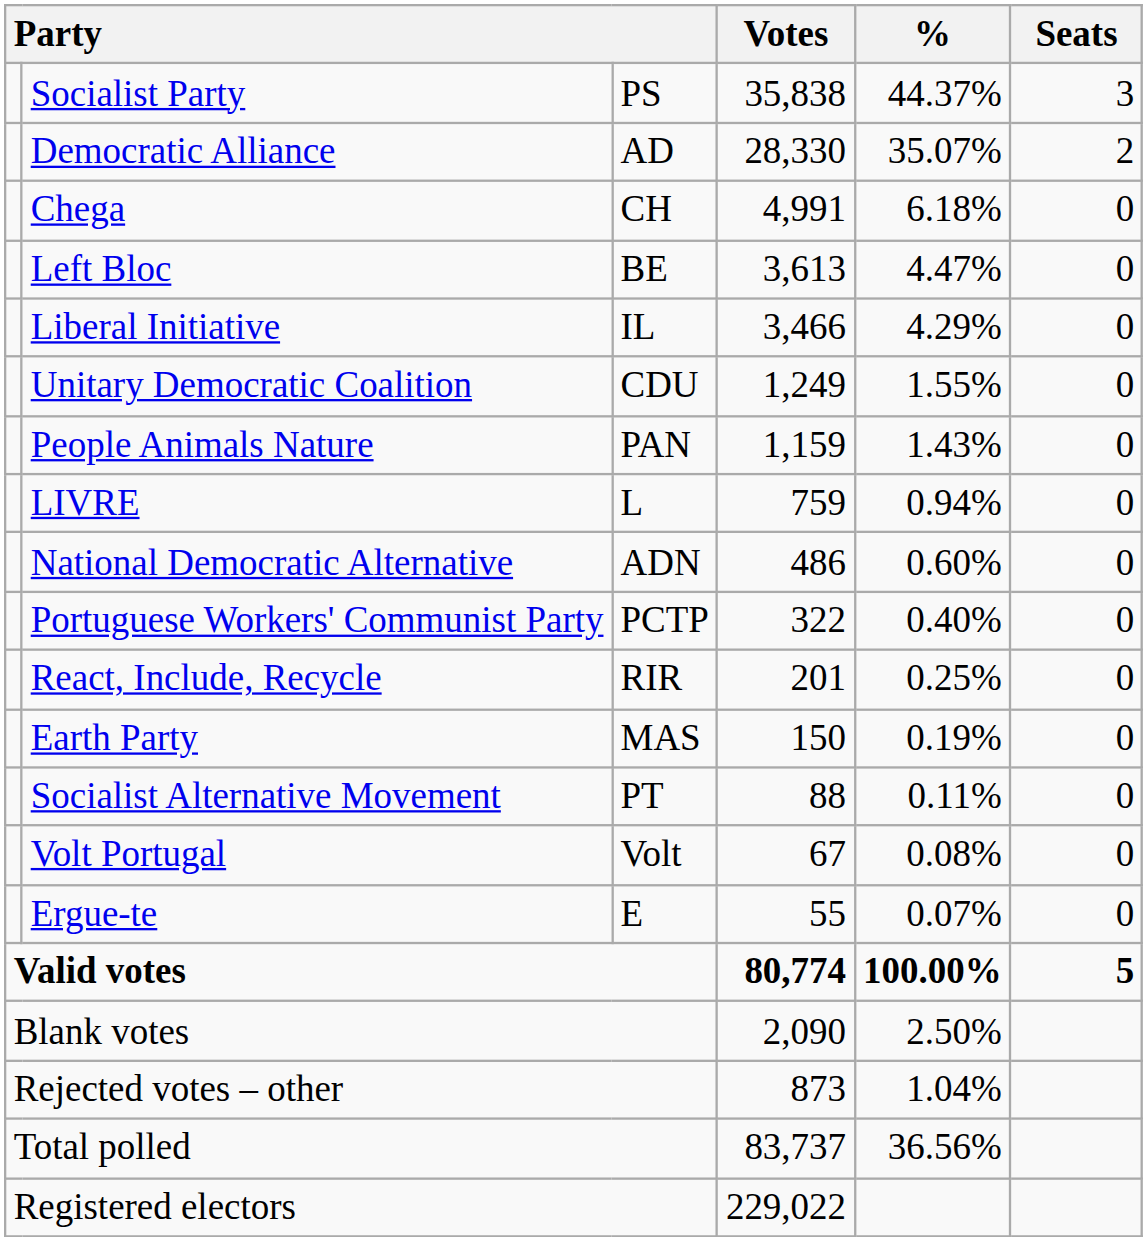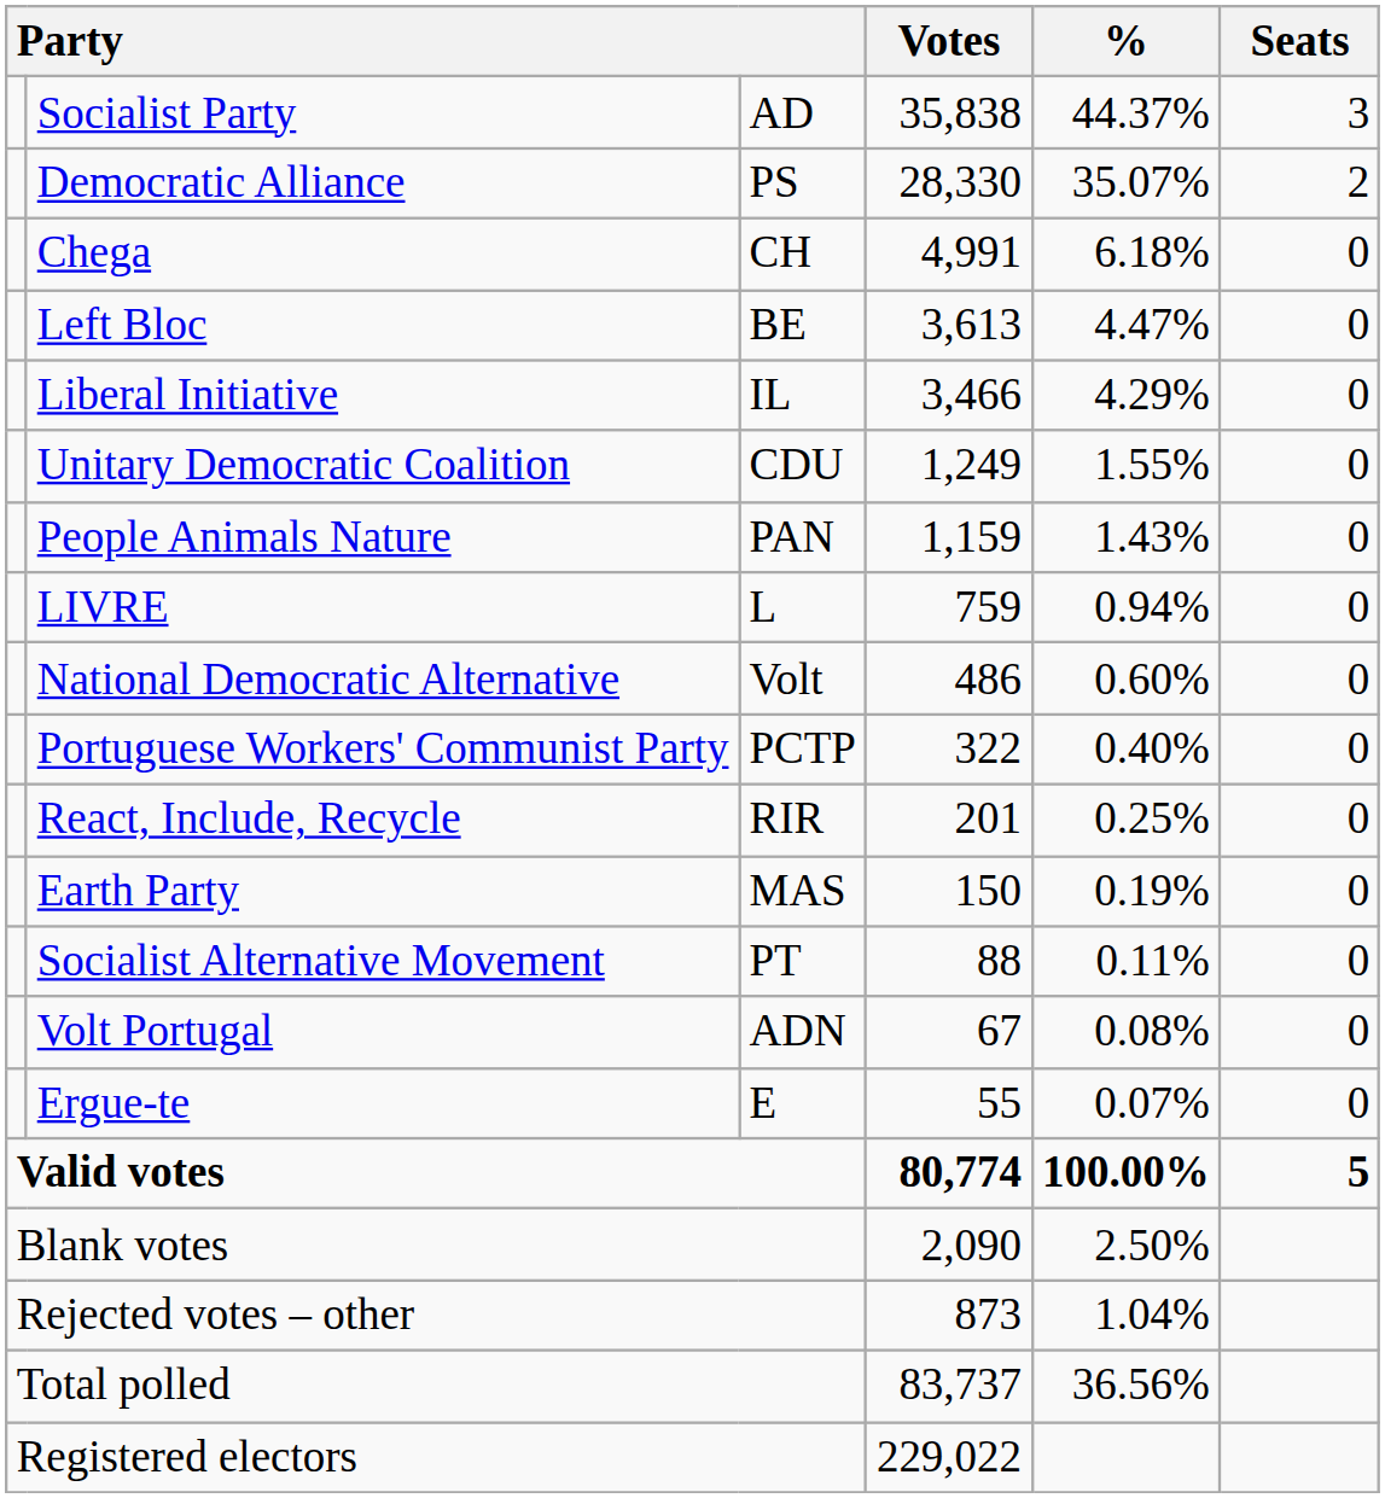Socialist Party | column 3: PS -> AD
Democratic Alliance | column 3: AD -> PS
National Democratic Alternative | column 3: ADN -> Volt
Volt Portugal | column 3: Volt -> ADN
